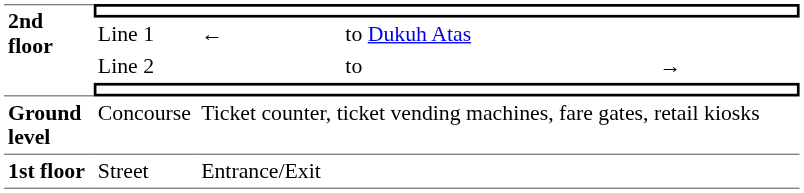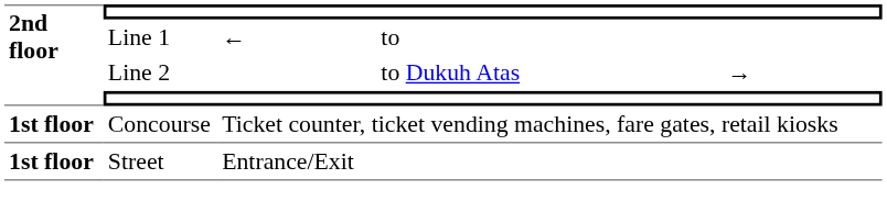Line 1 | column 4: to Dukuh Atas -> to
Line 2 | column 4: to -> to Dukuh Atas
Concourse | 2nd floor: Ground level -> 1st floor
